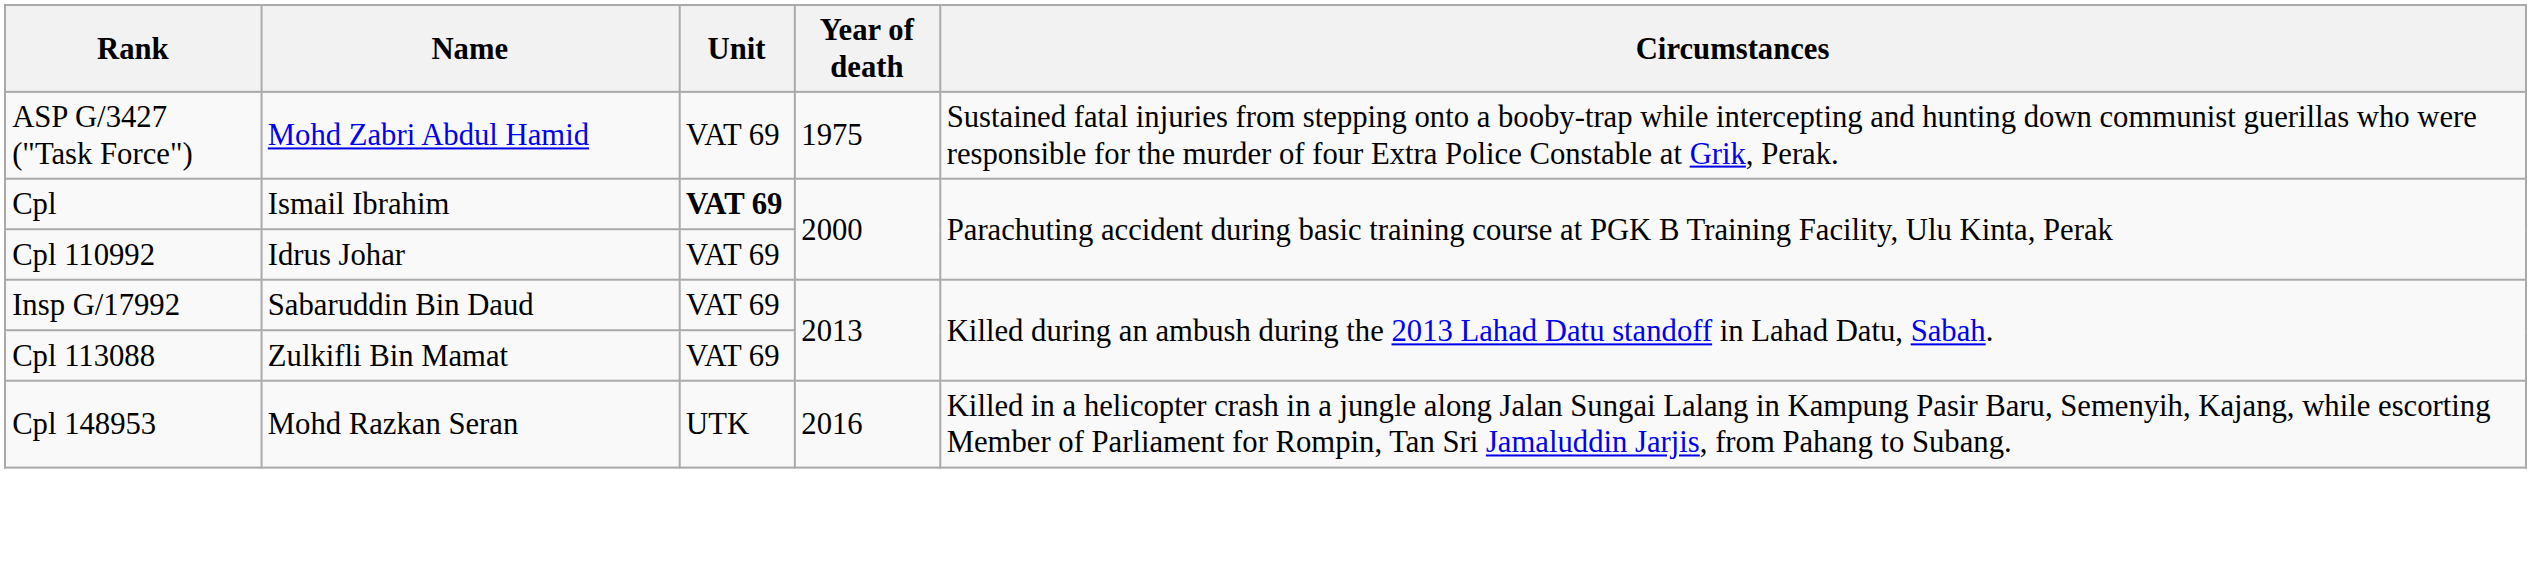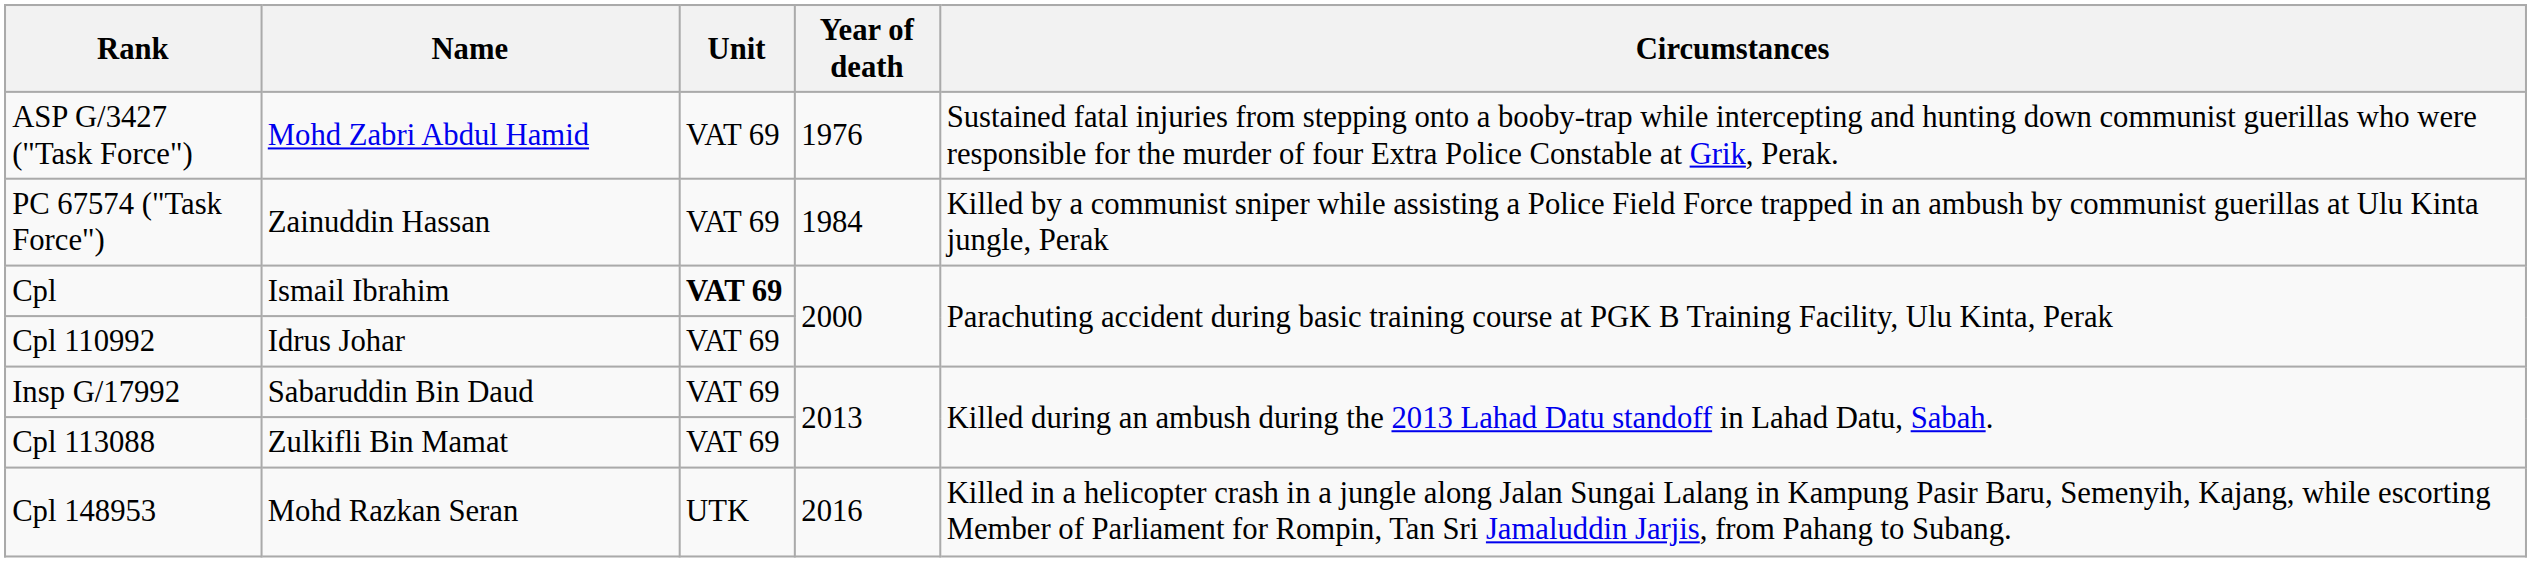ASP G/3427 ("Task Force") | Year of death: 1975 -> 1976
+ row: PC 67574 ("Task Force") | Zainuddin Hassan | VAT 69 | 1984 | Killed by a communist sniper while assisting a Police Field Force trapped in an ambush by communist guerillas at Ulu Kinta jungle, Perak
